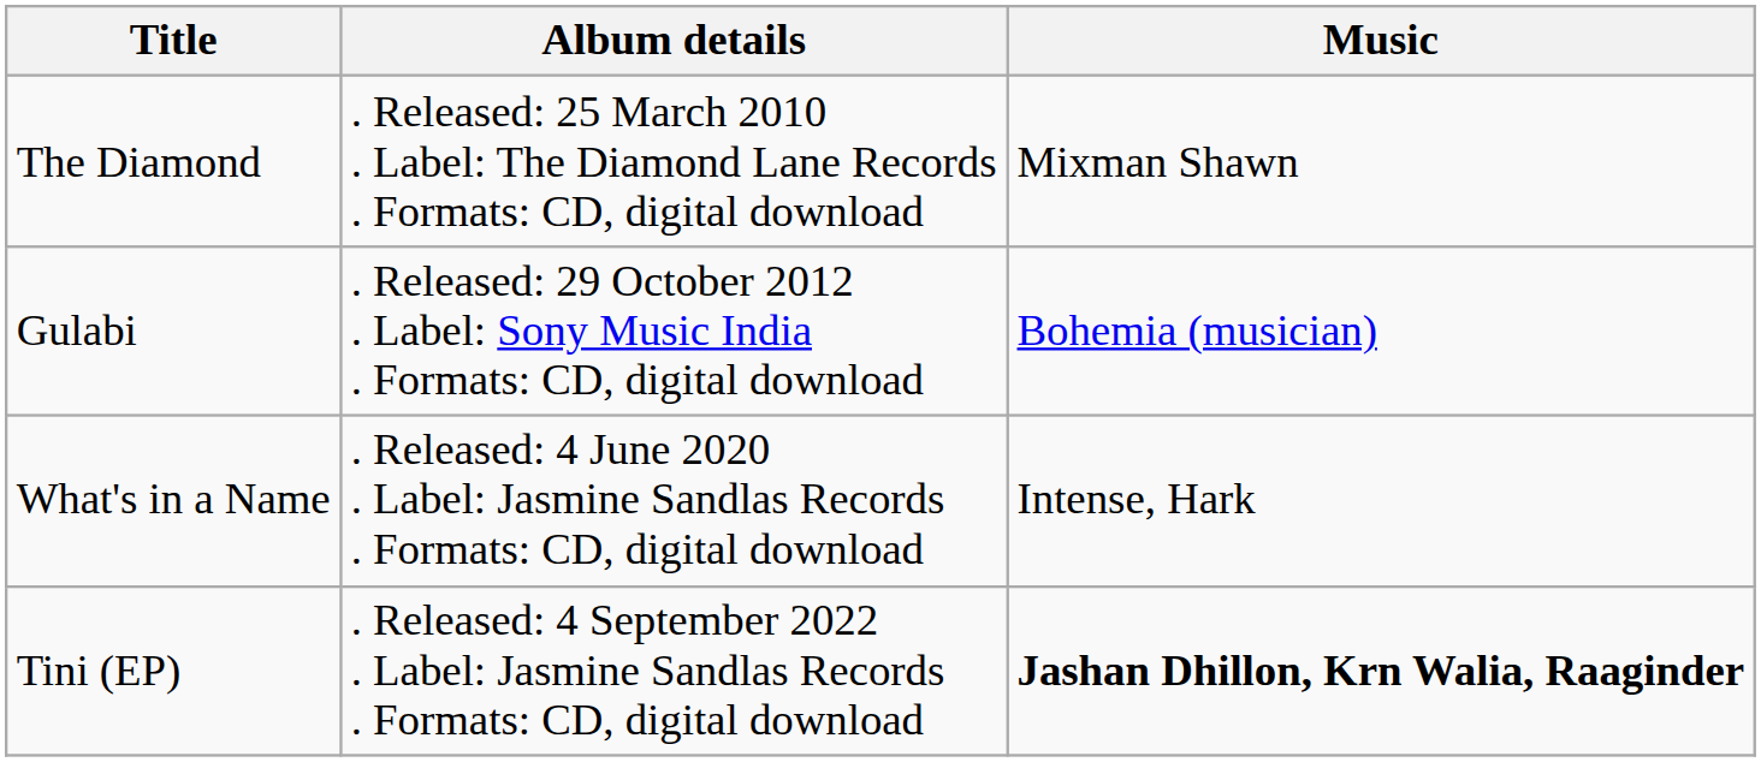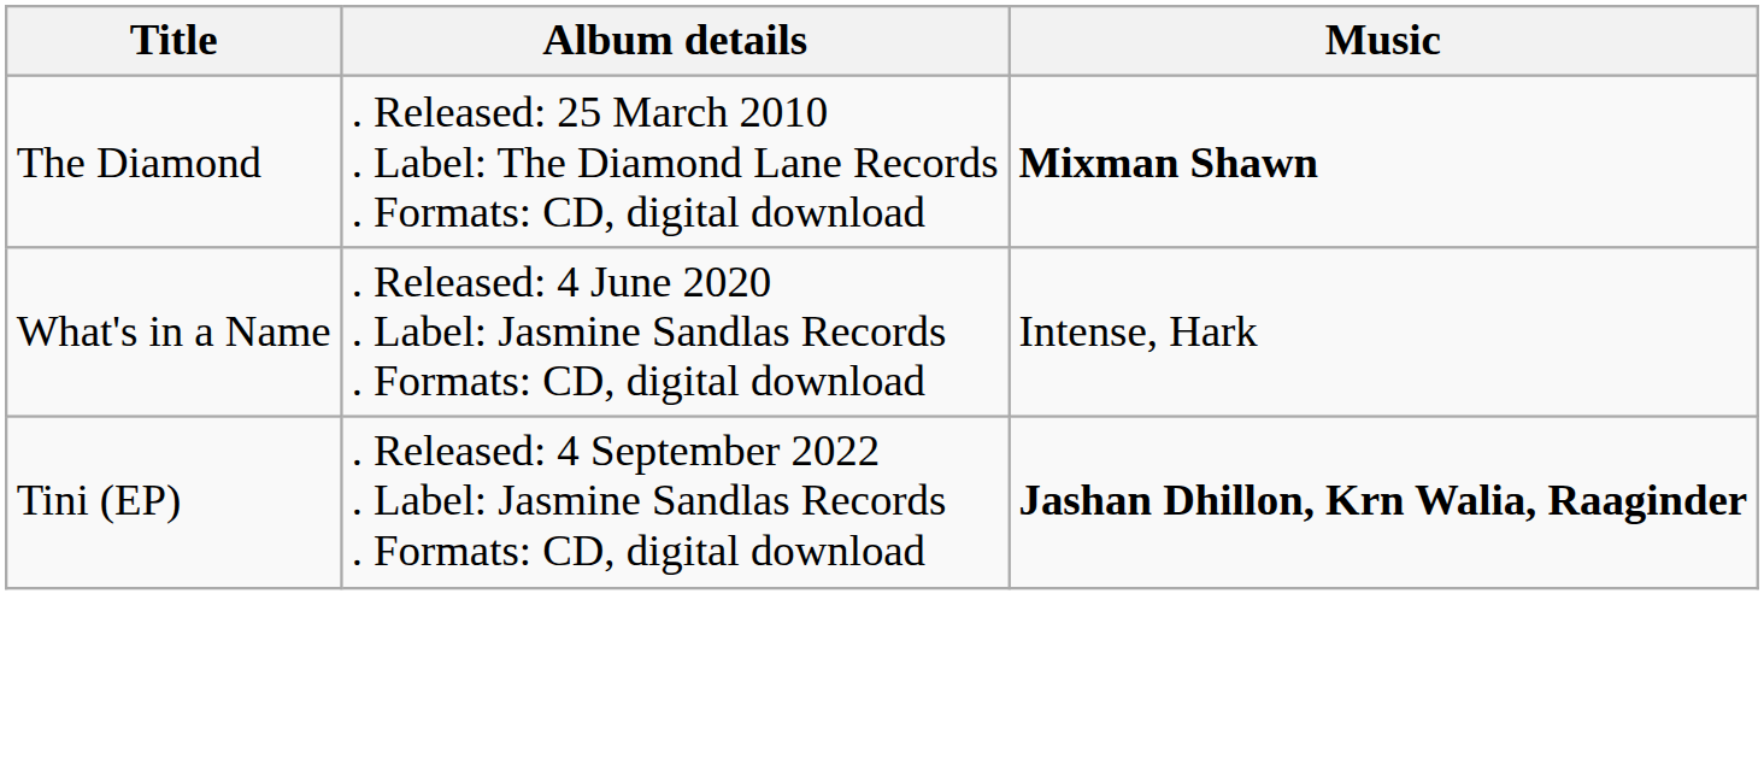The Diamond | Music: normal -> bold
- row: Gulabi | . Released: 29 October 2012 . Label: Sony Music India . Formats: CD, digital download | Bohemia (musician)
